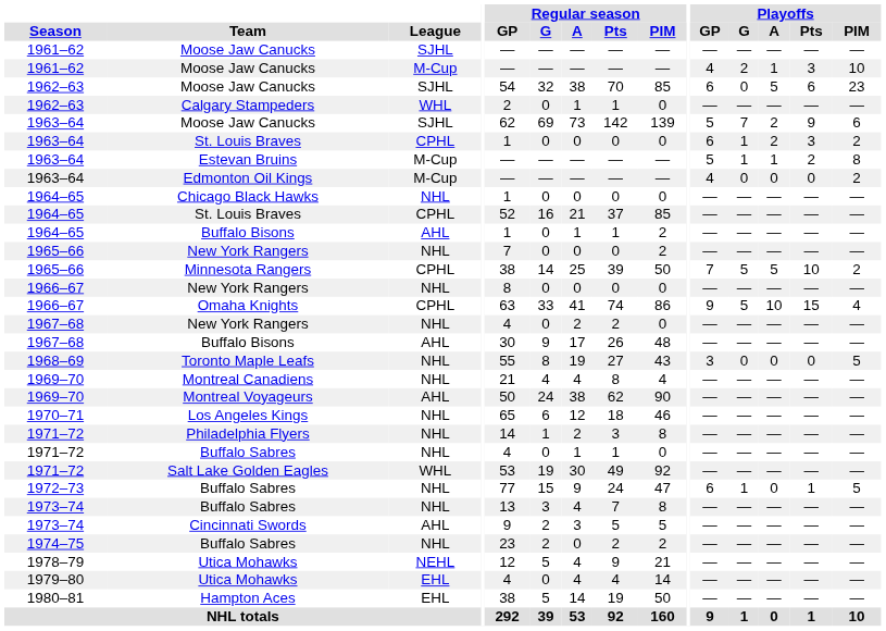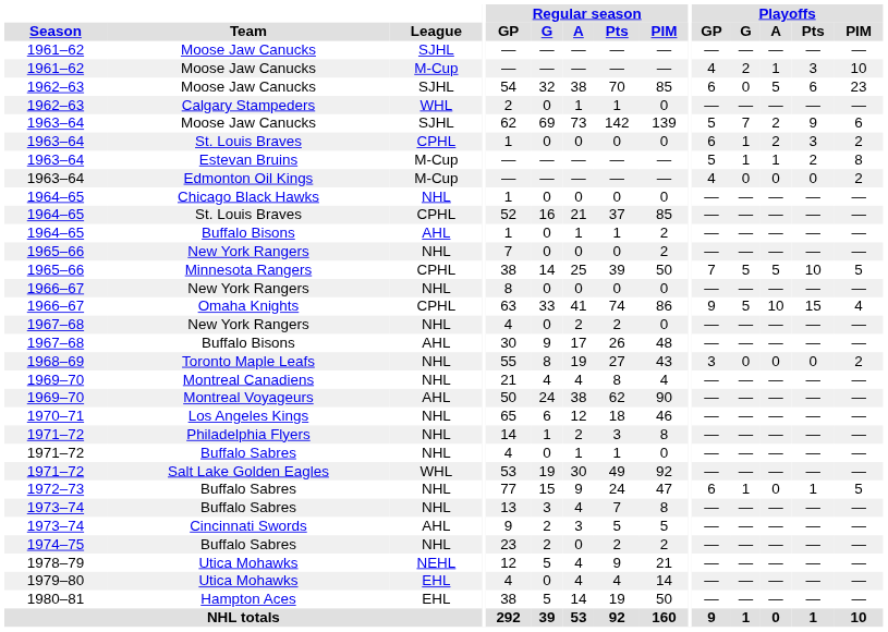Minnesota Rangers | Playoffs / PIM: 2 -> 5
Toronto Maple Leafs | Playoffs / PIM: 5 -> 2
